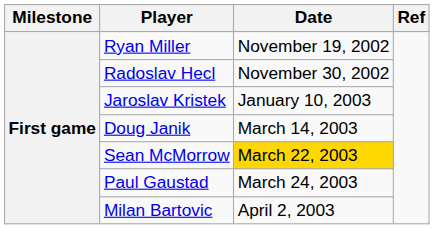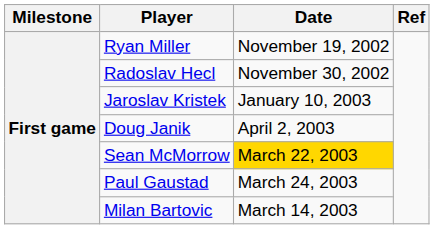Doug Janik | Date: March 14, 2003 -> April 2, 2003
Milan Bartovic | Date: April 2, 2003 -> March 14, 2003
